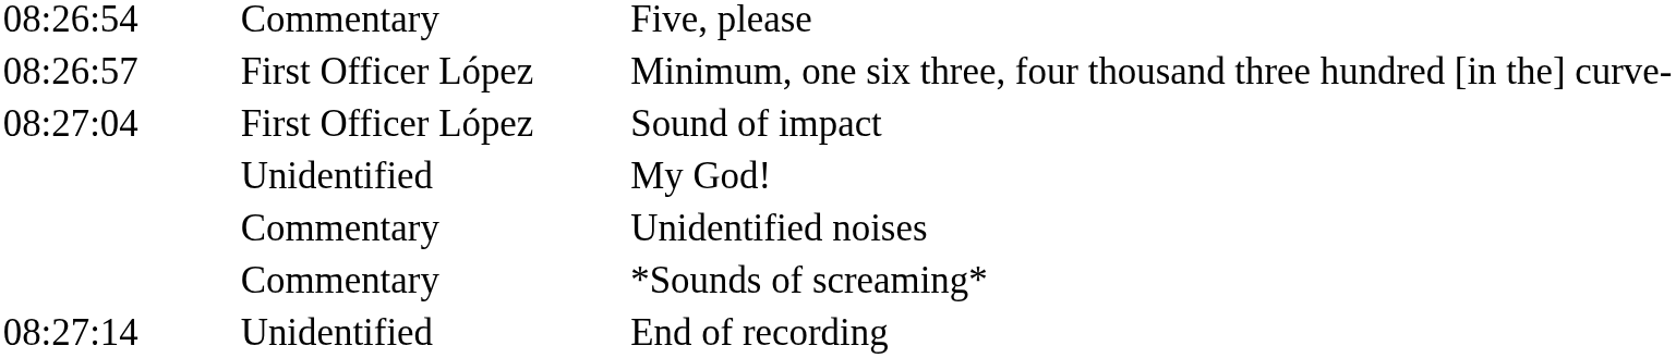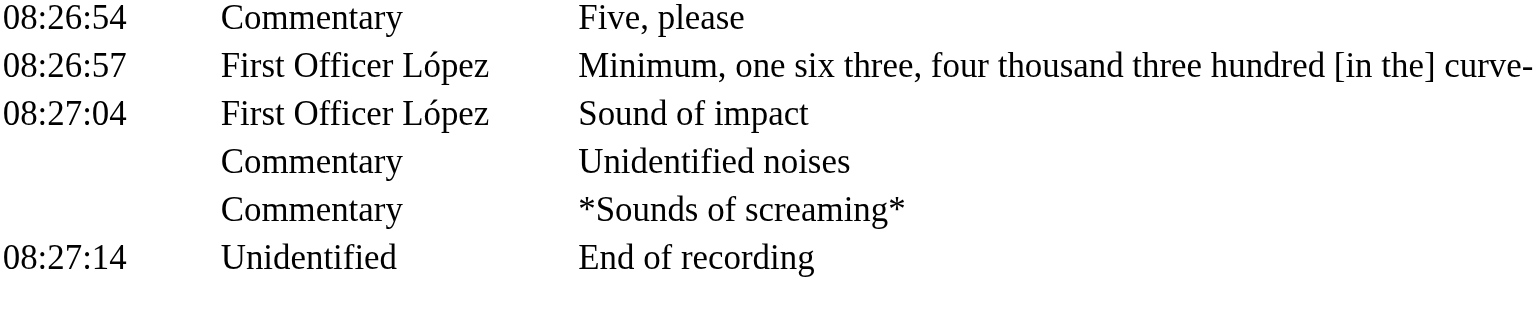- row: Unidentified | My God!
